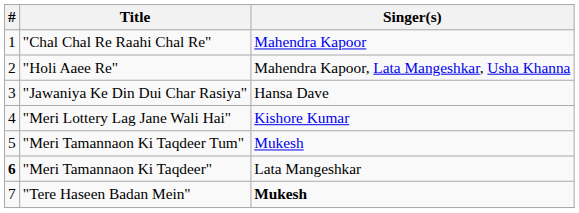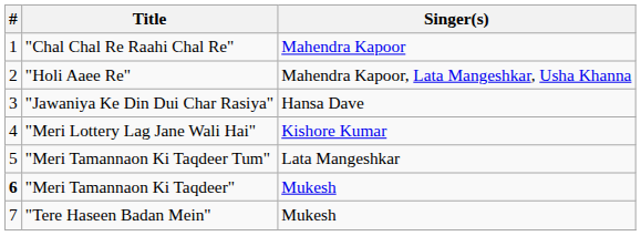"Meri Tamannaon Ki Taqdeer Tum" | Singer(s): Mukesh -> Lata Mangeshkar
"Meri Tamannaon Ki Taqdeer" | Singer(s): Lata Mangeshkar -> Mukesh
"Tere Haseen Badan Mein" | Singer(s): bold -> normal
